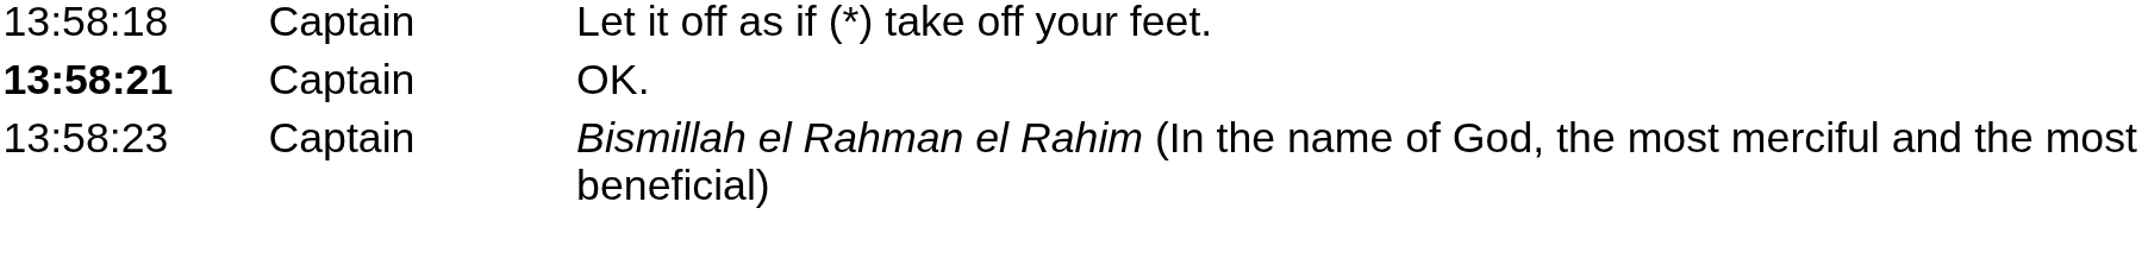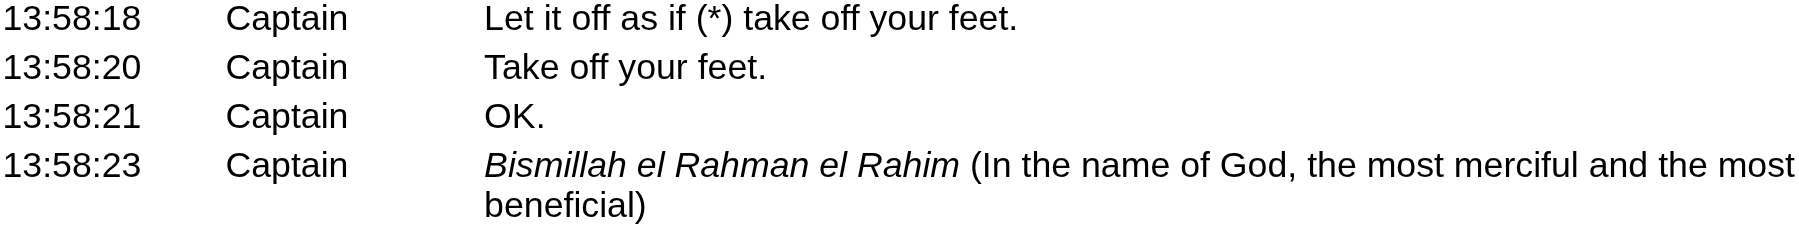+ row: 13:58:20 | Captain | Take off your feet.
OK. | column 1: bold -> normal
